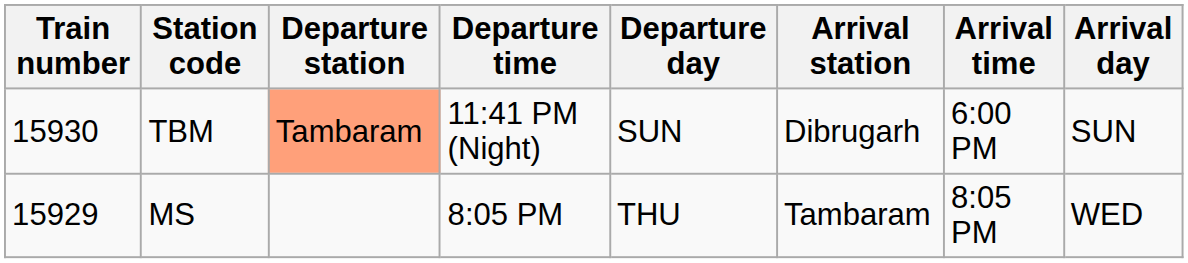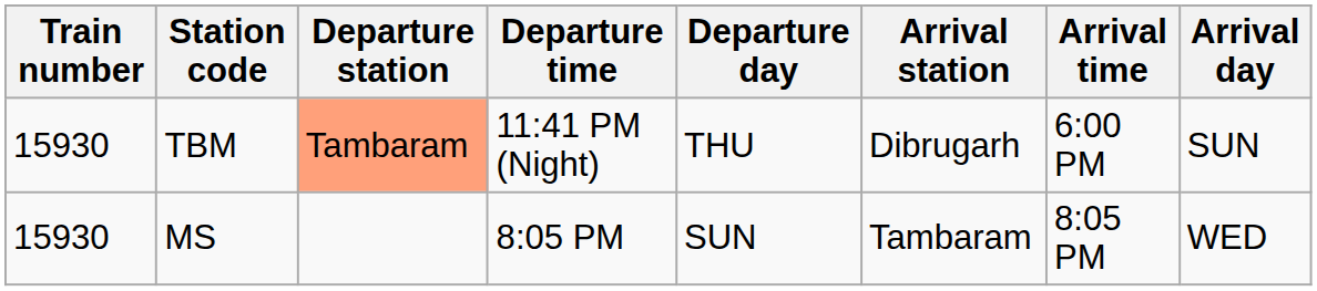TBM | Departure day: SUN -> THU
MS | Train number: 15929 -> 15930
MS | Departure day: THU -> SUN
